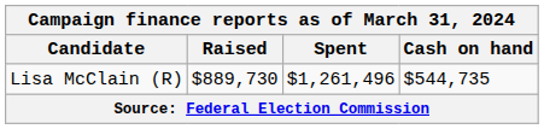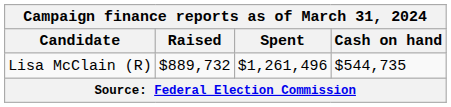Lisa McClain (R) | Raised: $889,730 -> $889,732
